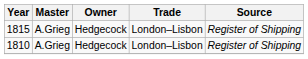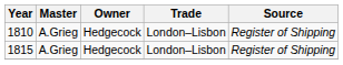rows swapped: 1810 <-> 1815
